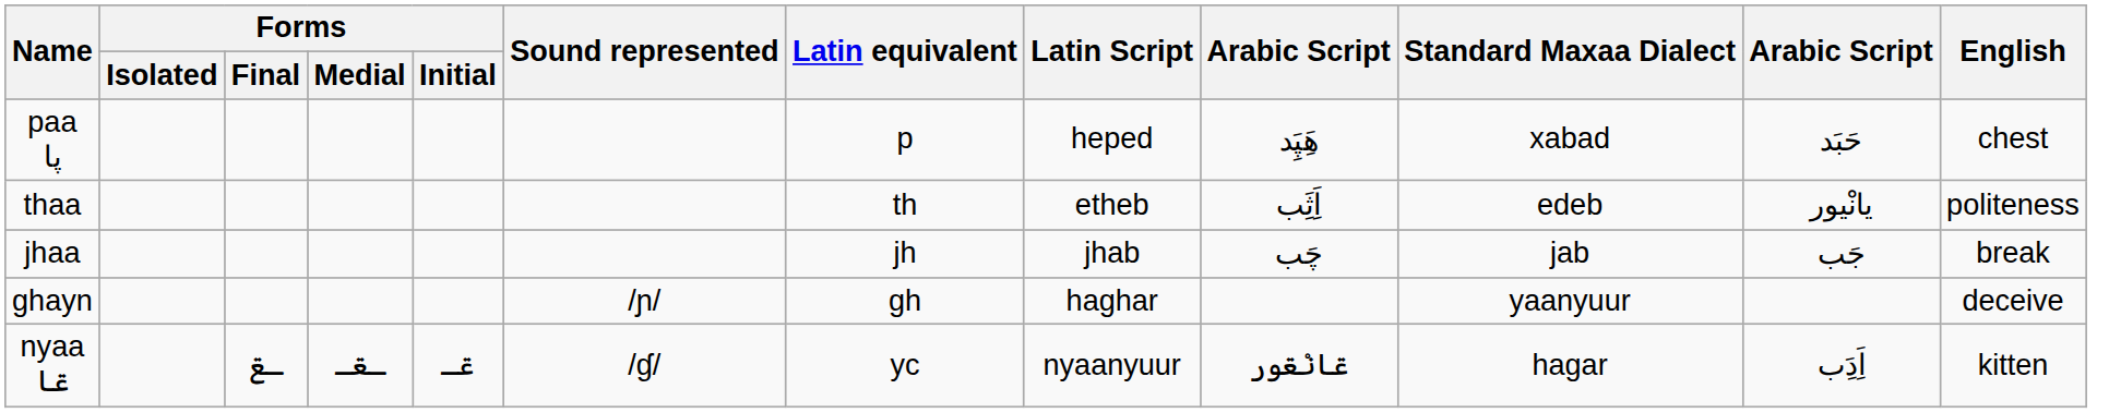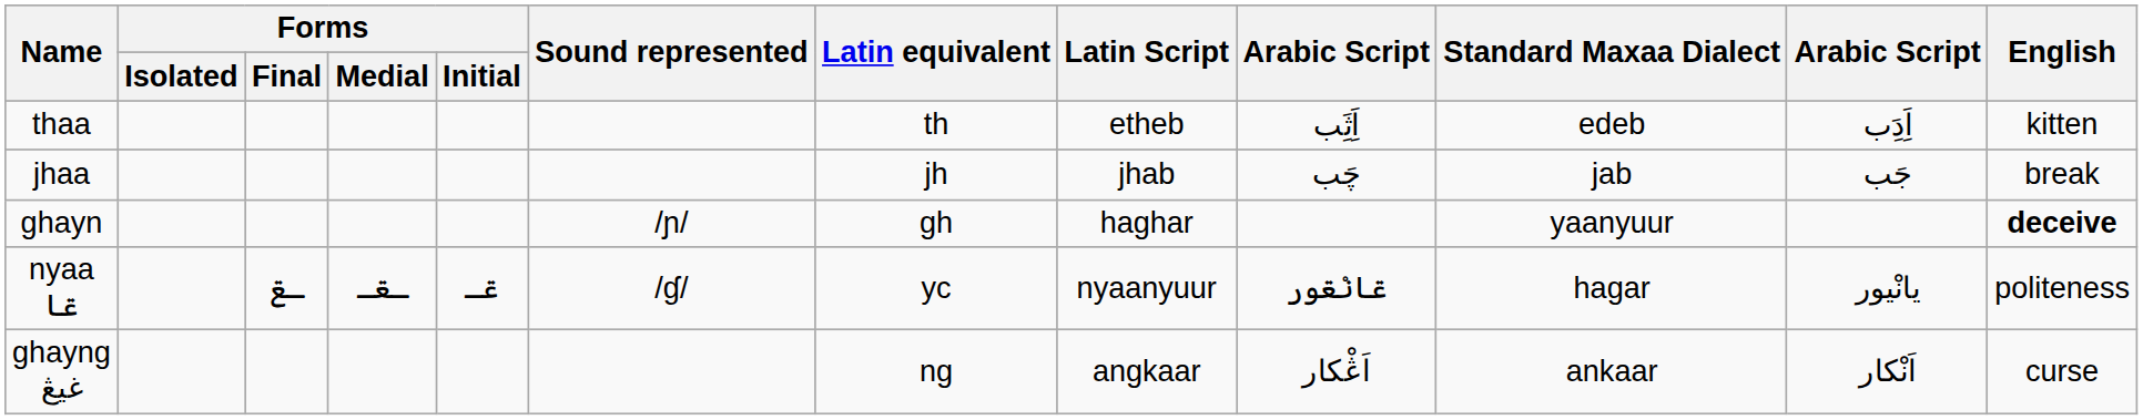- row: paa پا | p | heped | هَِپَِد | xabad | حَبَد | chest
thaa | column 11: يانْيور -> اَِدَِب
thaa | English: politeness -> kitten
ghayn | English: normal -> bold
nyaa ݝا | column 11: اَِدَِب -> يانْيور
nyaa ݝا | English: kitten -> politeness
+ row: ghayng غيڠ | ng | angkaar | اَڠْكار | ankaar | اَنْكار | curse
